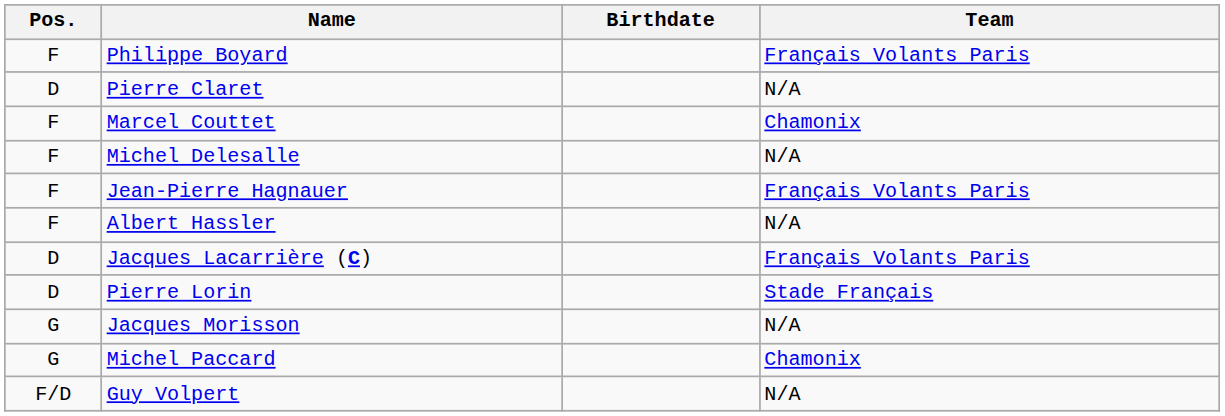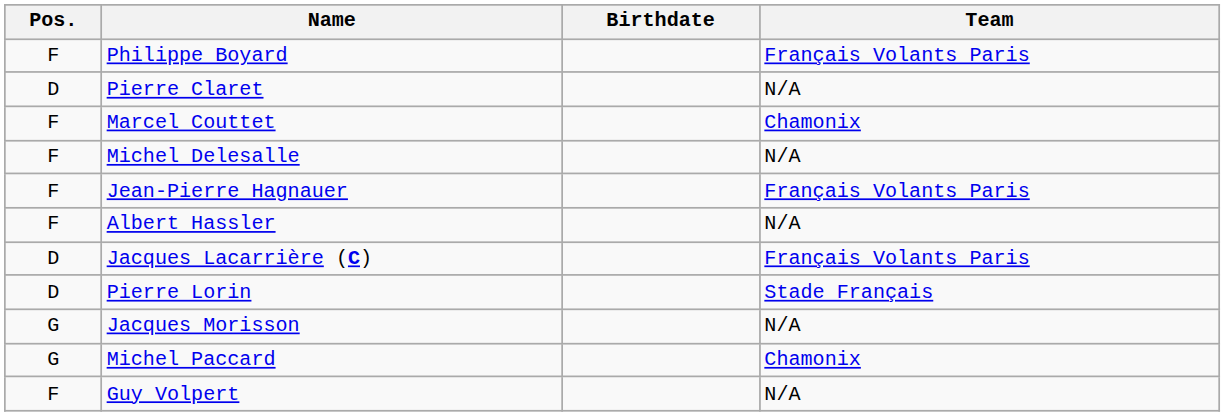Guy Volpert | Pos.: F/D -> F
